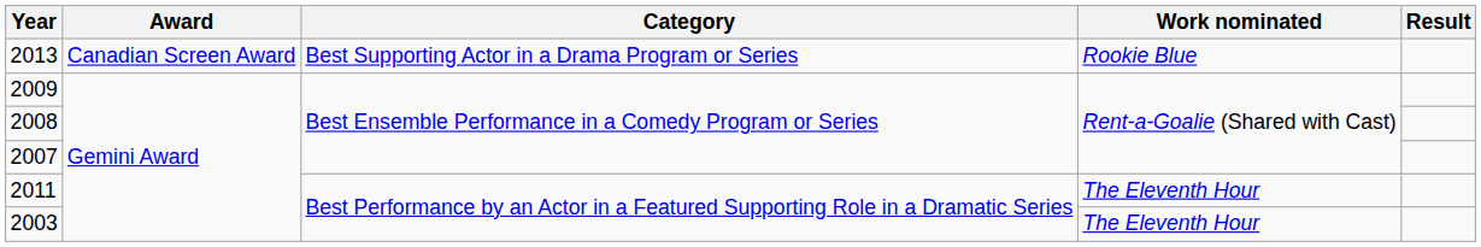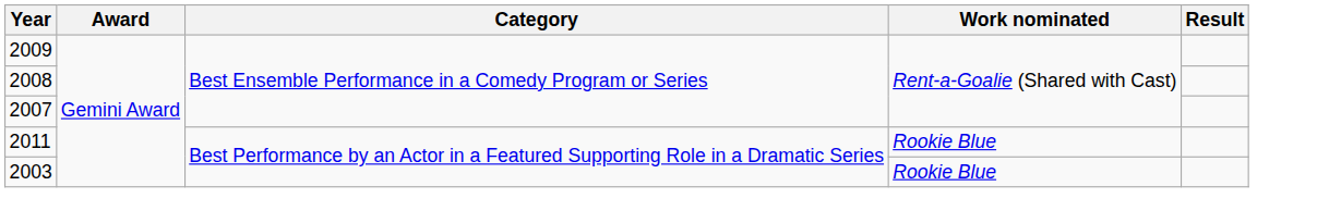- row: 2013 | Canadian Screen Award | Best Supporting Actor in a Drama Program or Series | Rookie Blue
2011 | Work nominated: The Eleventh Hour -> Rookie Blue
2003 | Work nominated: The Eleventh Hour -> Rookie Blue
